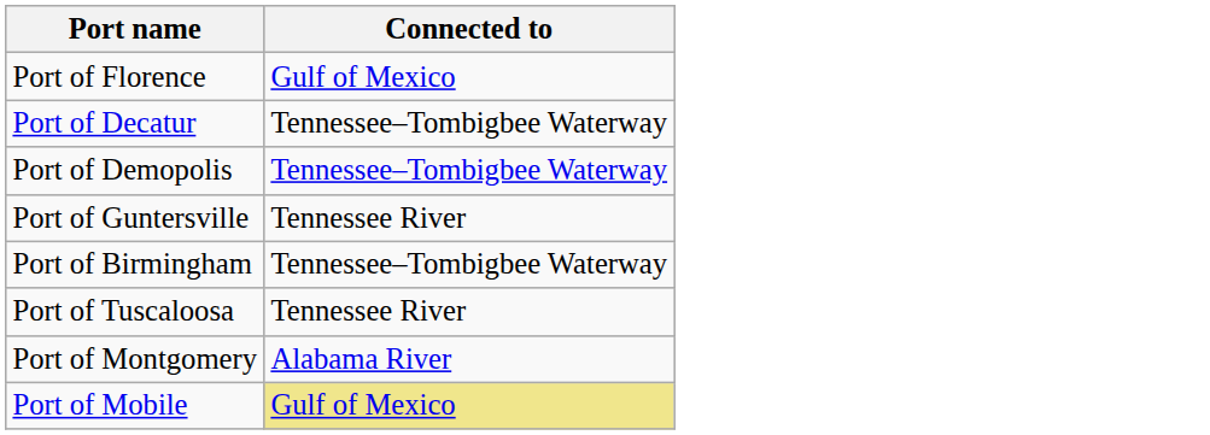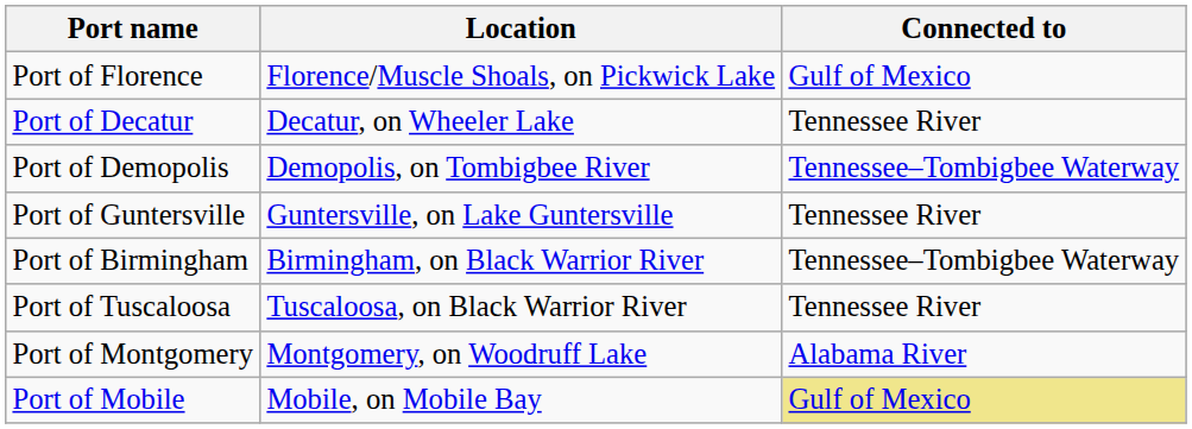+ column: Location | Florence/Muscle Shoals, on Pickwick Lake | Decatur, on Wheeler Lake | Demopolis, on Tombigbee River | Guntersville, on Lake Guntersville | Birmingham, on Black Warrior River | Tuscaloosa, on Black Warrior River | Montgomery, on Woodruff Lake | Mobile, on Mobile Bay
Port of Decatur | Connected to: Tennessee–Tombigbee Waterway -> Tennessee River
